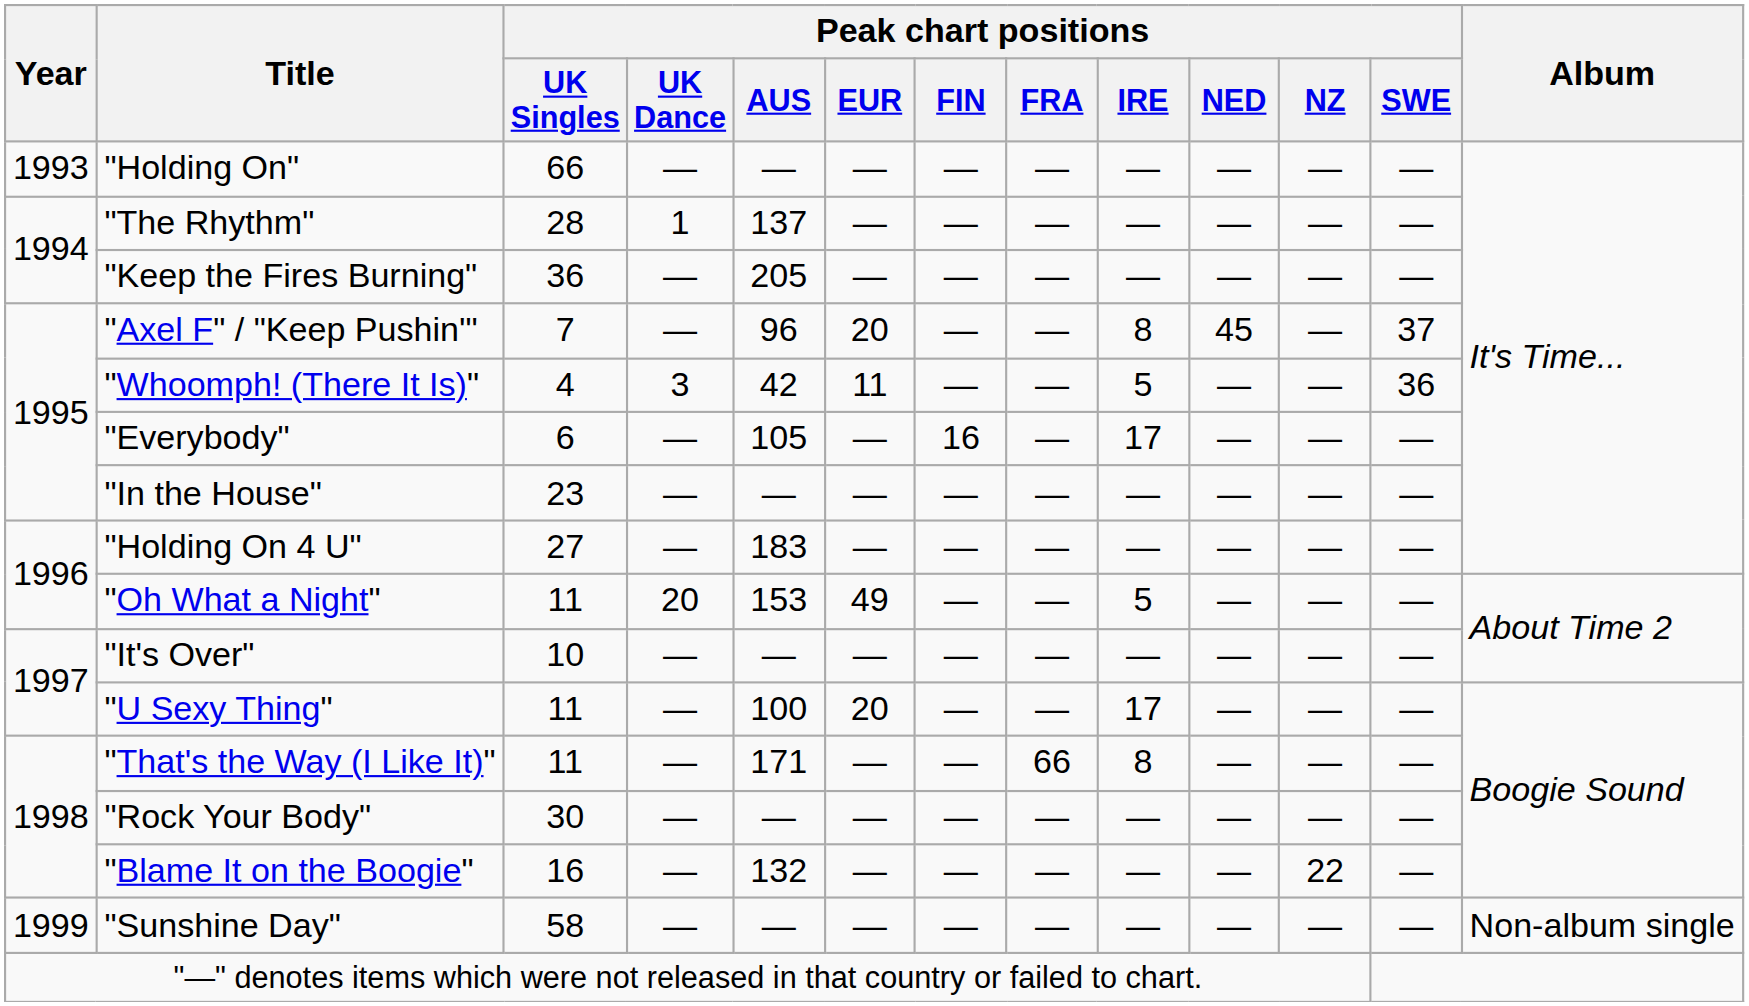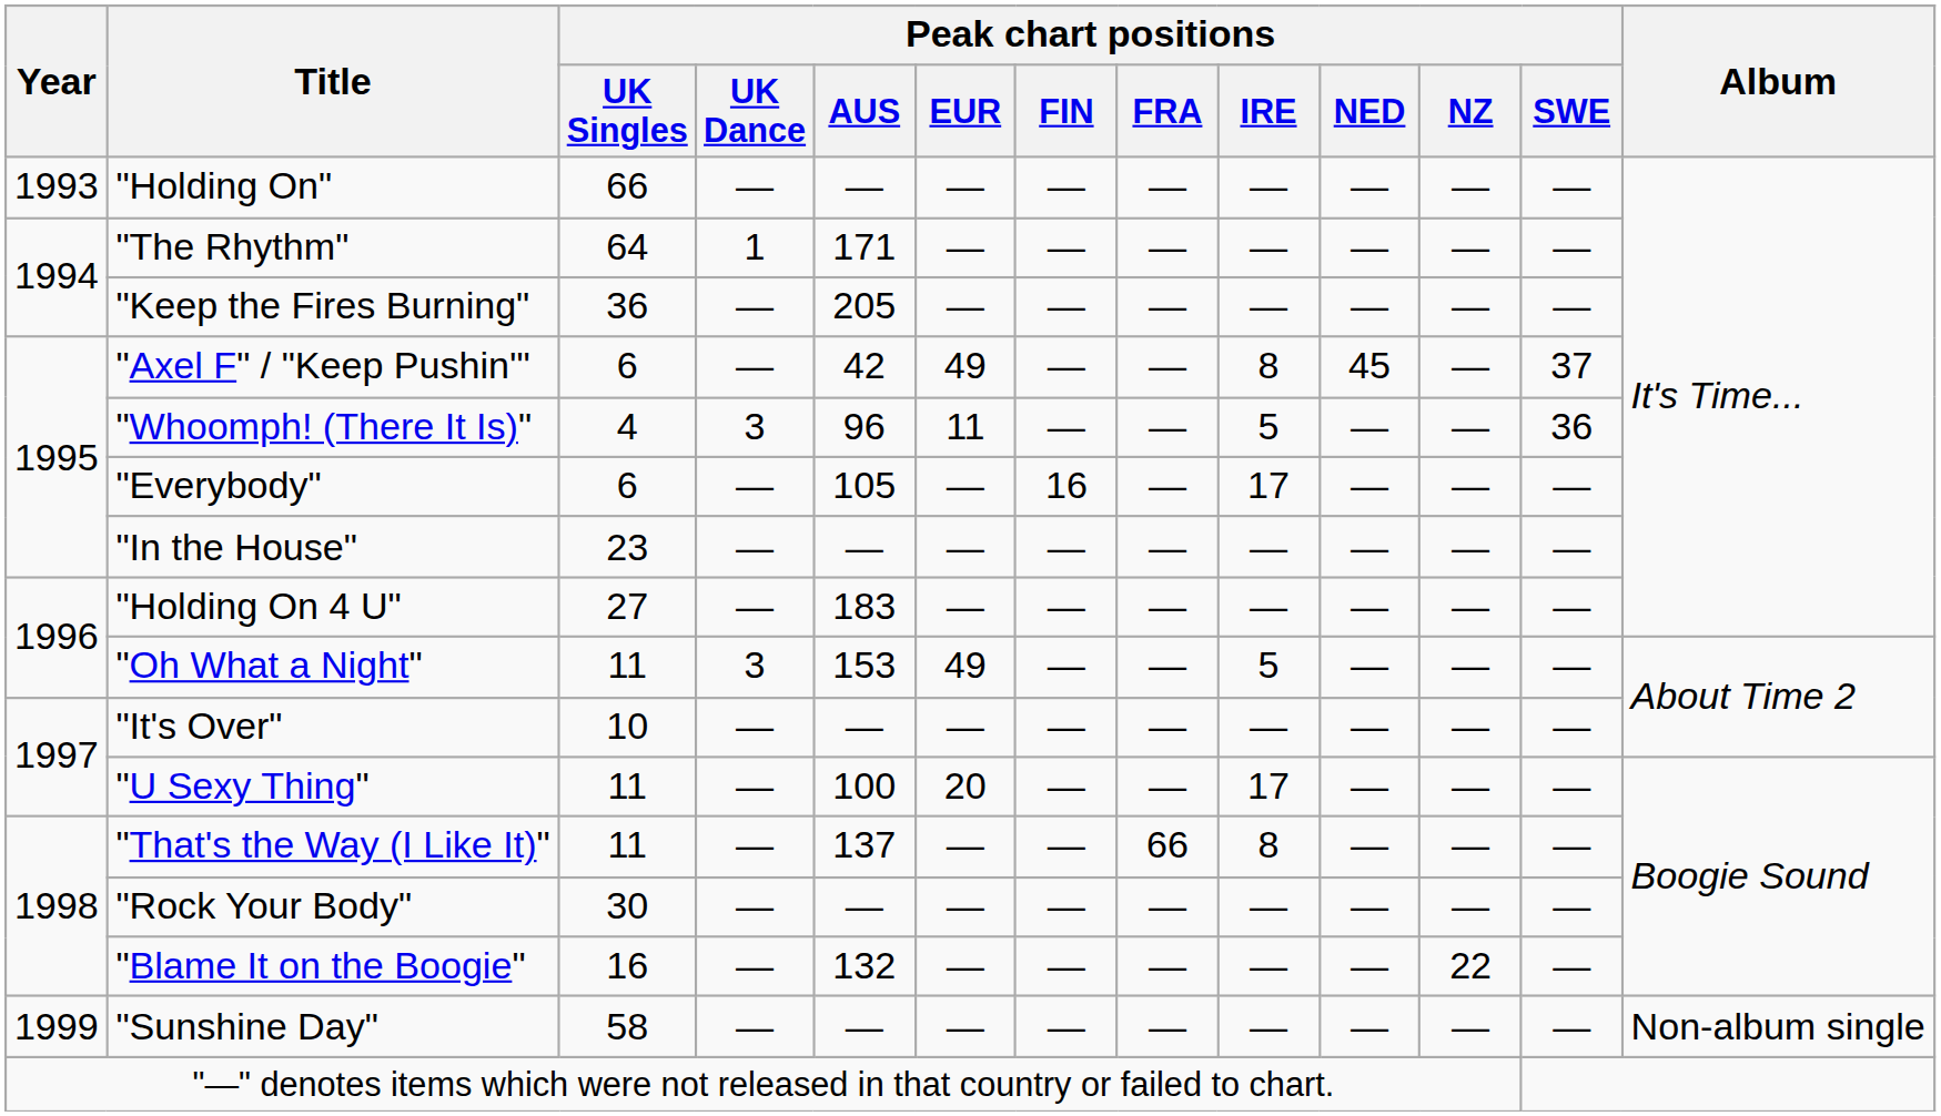"The Rhythm" | Peak chart positions / UK Singles: 28 -> 64
"The Rhythm" | Peak chart positions / AUS: 137 -> 171
"Axel F" / "Keep Pushin'" | Peak chart positions / UK Singles: 7 -> 6
"Axel F" / "Keep Pushin'" | Peak chart positions / AUS: 96 -> 42
"Axel F" / "Keep Pushin'" | Peak chart positions / EUR: 20 -> 49
"Whoomph! (There It Is)" | Peak chart positions / AUS: 42 -> 96
"Oh What a Night" | Peak chart positions / UK Dance: 20 -> 3
"That's the Way (I Like It)" | Peak chart positions / AUS: 171 -> 137
